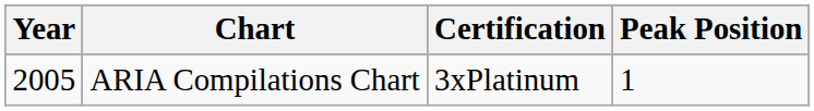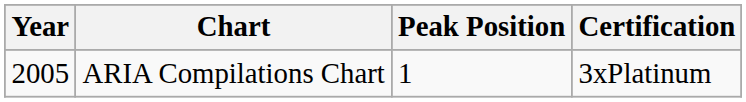columns swapped: Peak Position <-> Certification
